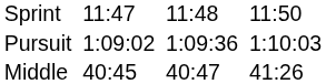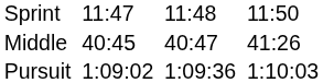rows swapped: Pursuit <-> Middle
